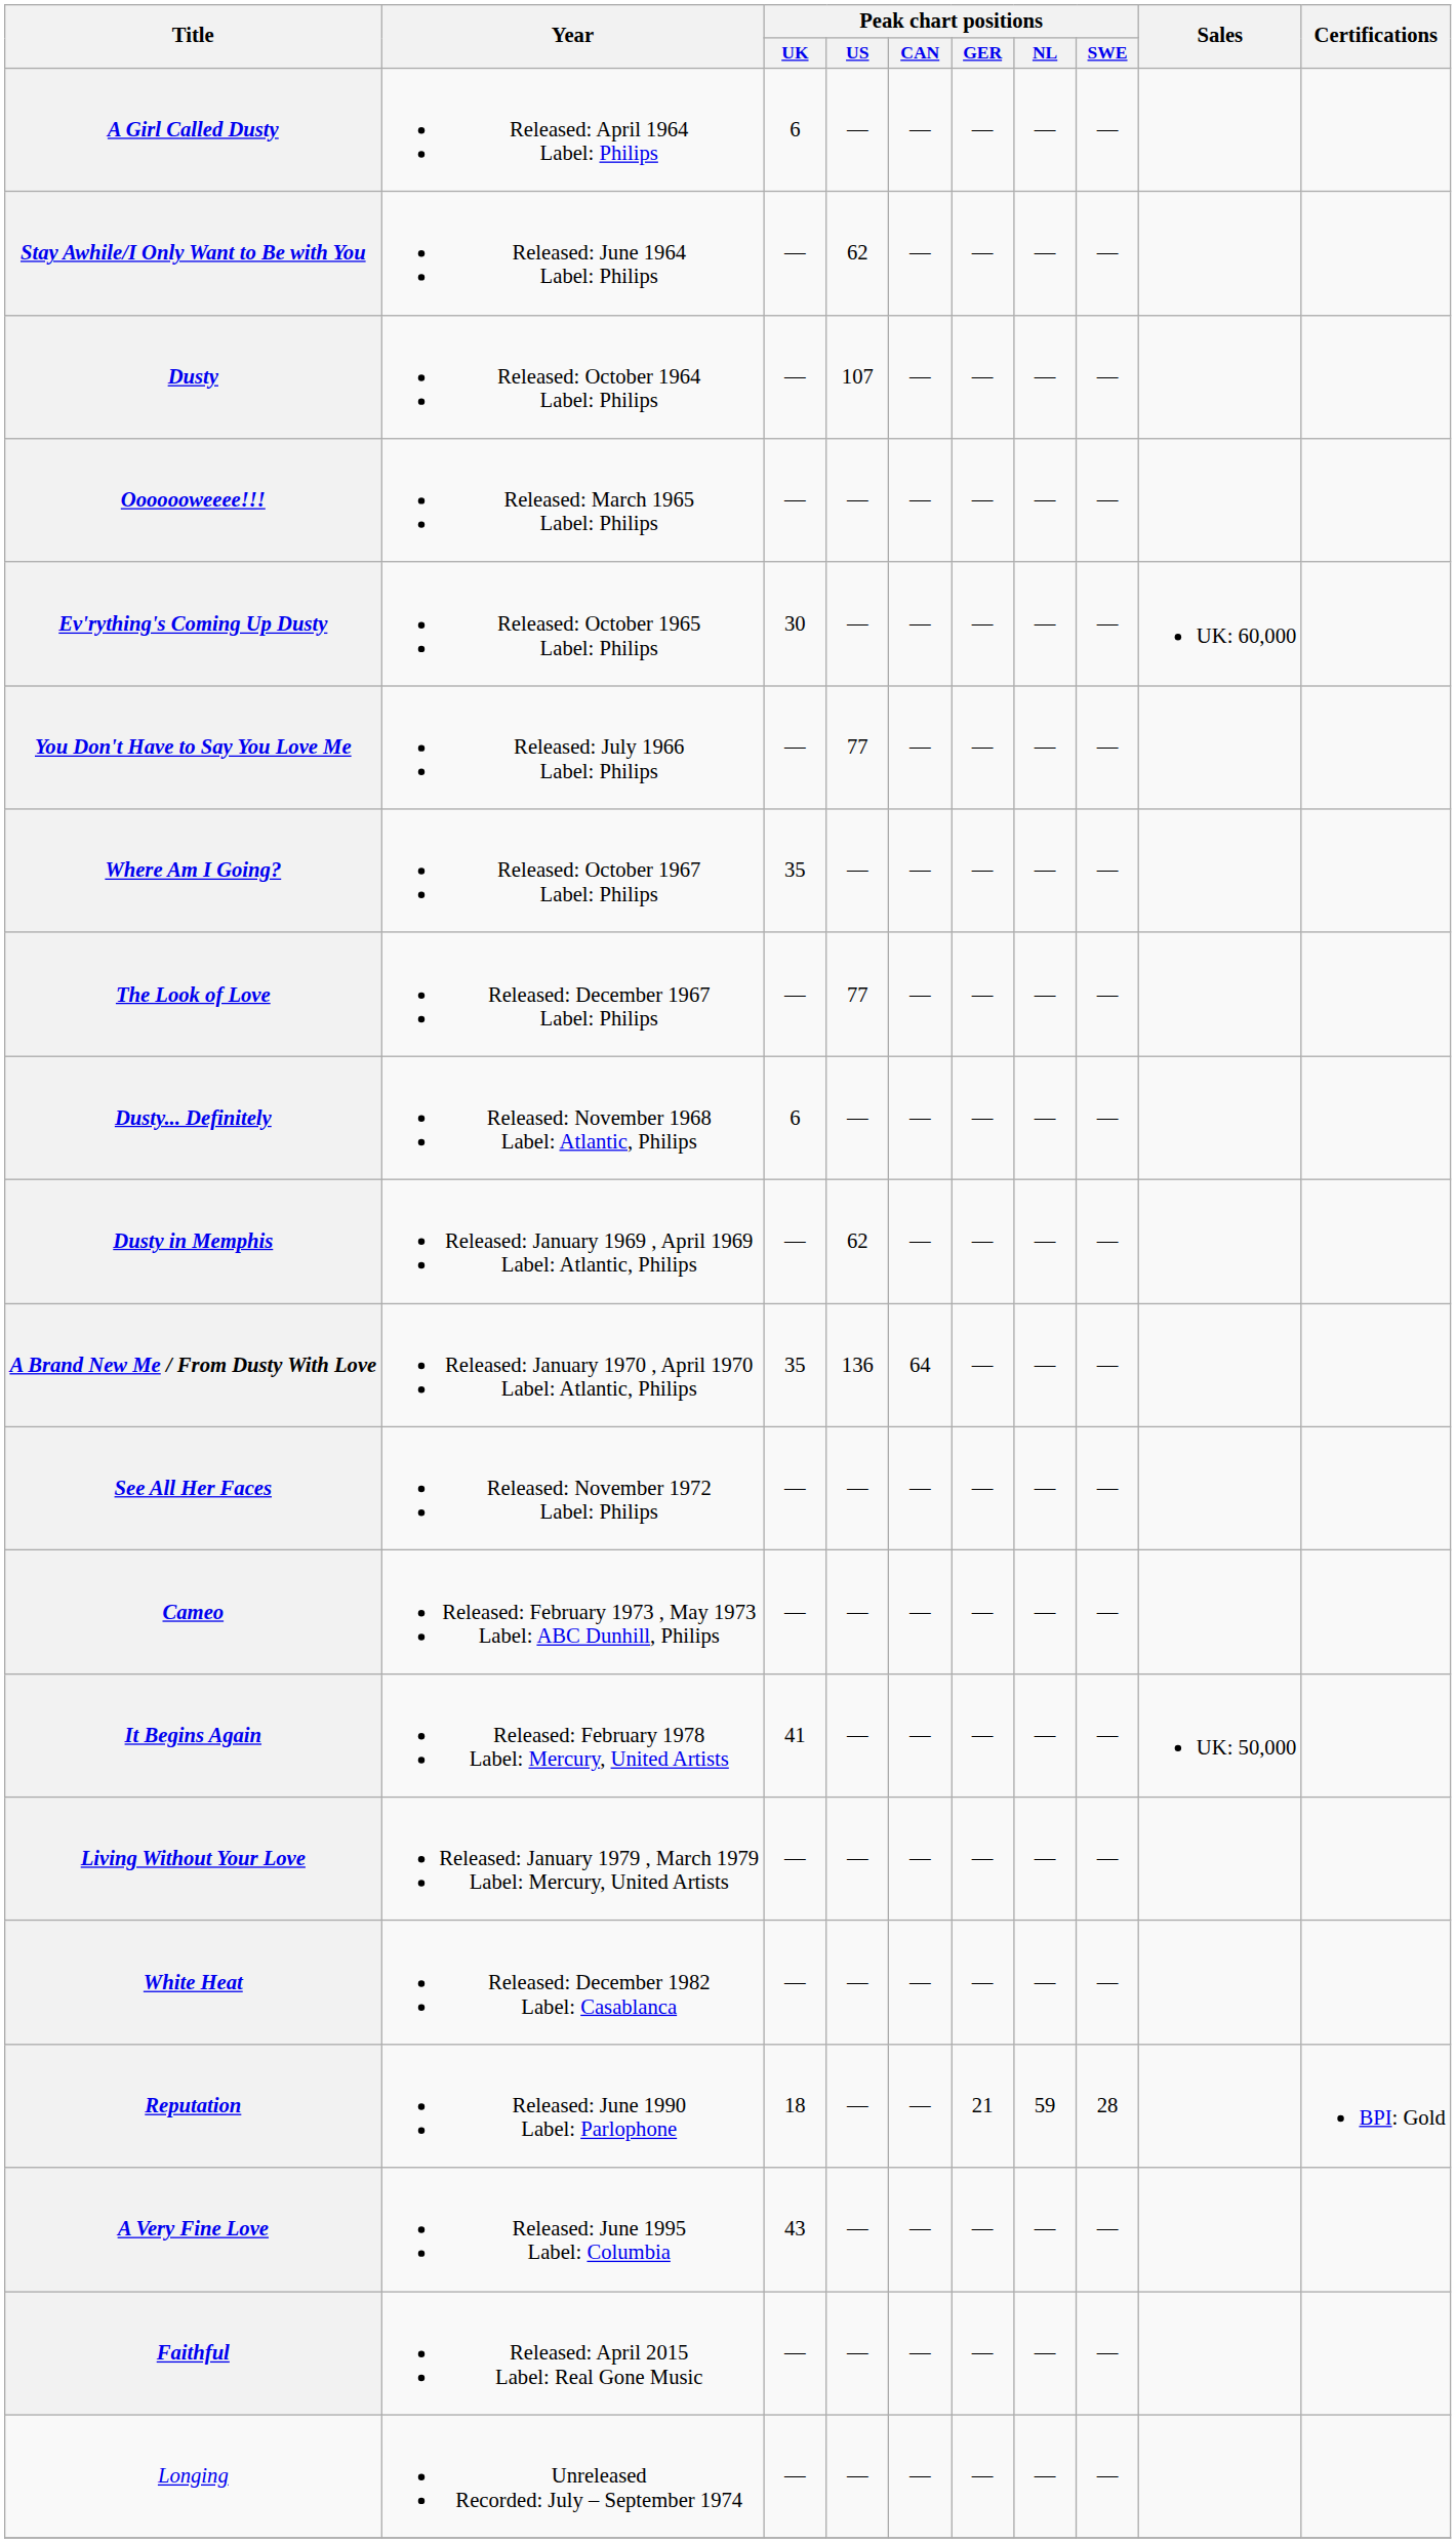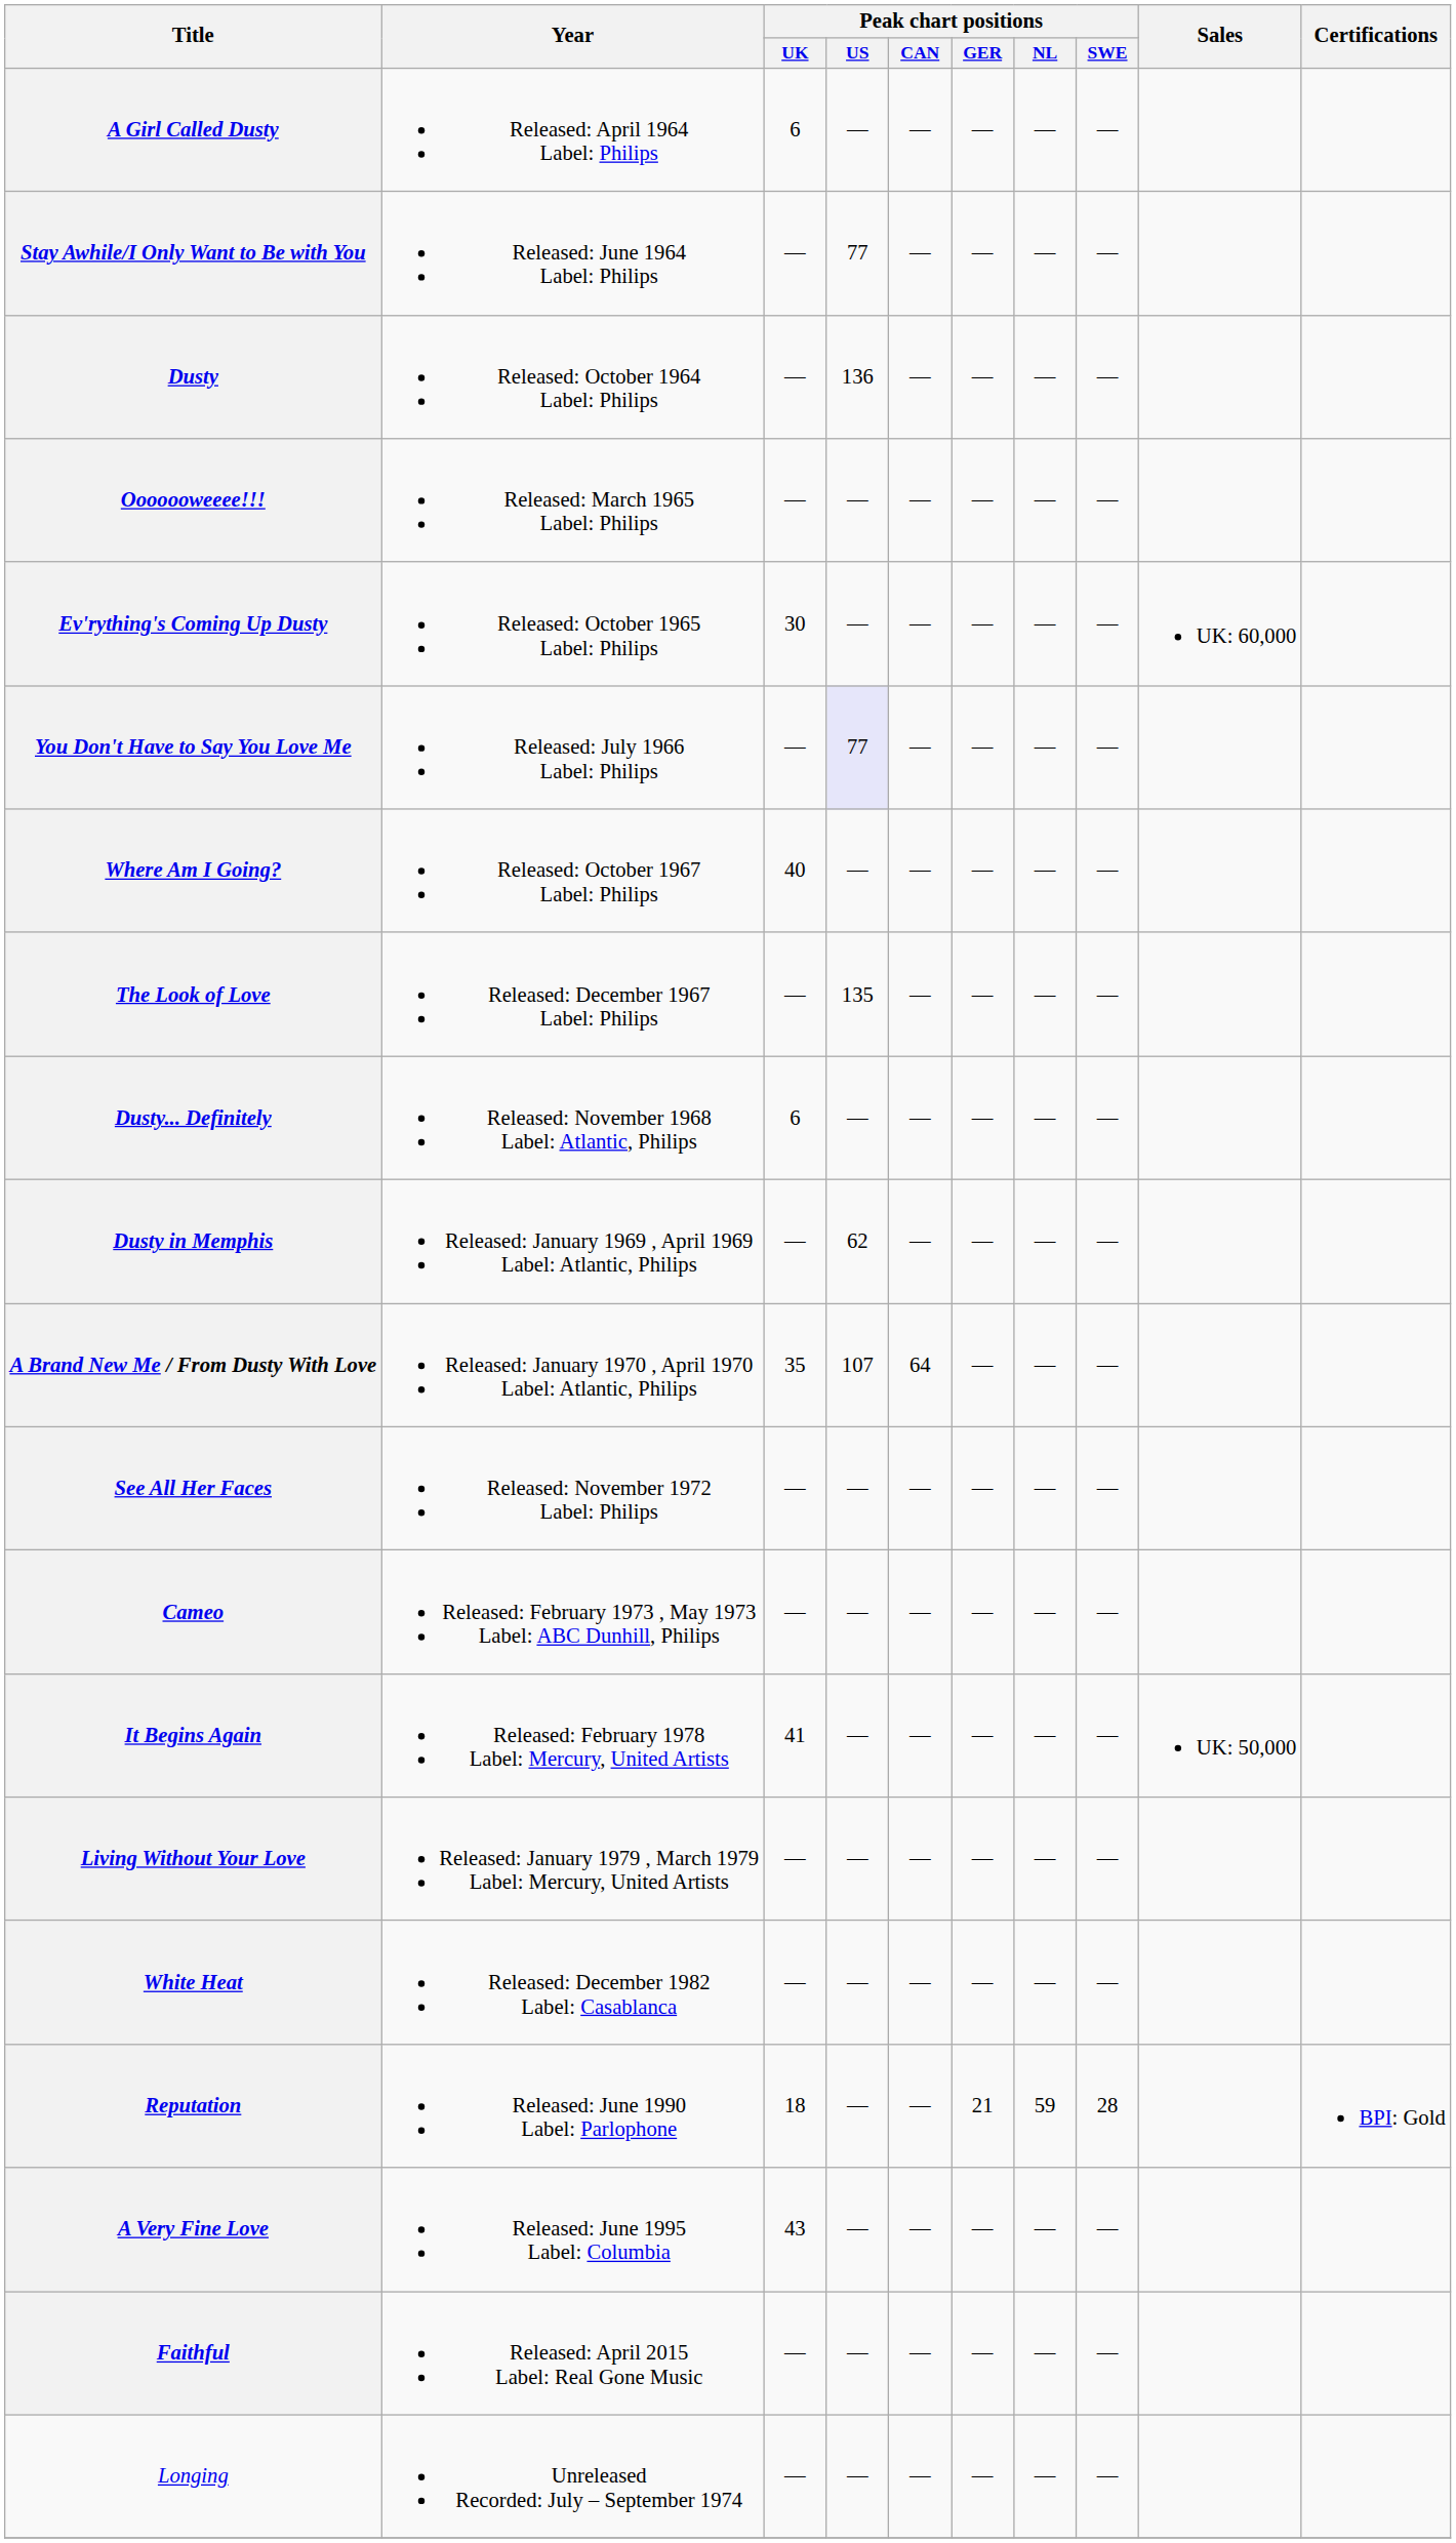Stay Awhile/I Only Want to Be with You | Peak chart positions / US: 62 -> 77
Dusty | Peak chart positions / US: 107 -> 136
You Don't Have to Say You Love Me | Peak chart positions / US: no background -> lavender background
Where Am I Going? | Peak chart positions / UK: 35 -> 40
The Look of Love | Peak chart positions / US: 77 -> 135
A Brand New Me / From Dusty With Love | Peak chart positions / US: 136 -> 107
